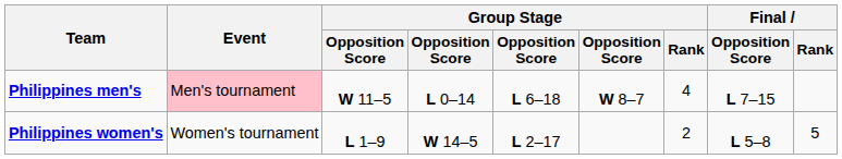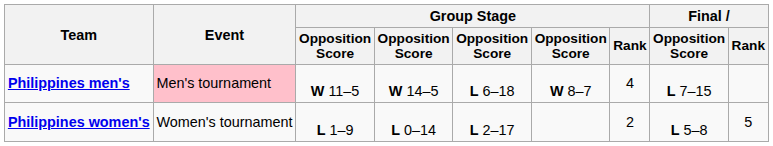Philippines men's | column 4: L 0–14 -> W 14–5
Philippines women's | column 4: W 14–5 -> L 0–14
